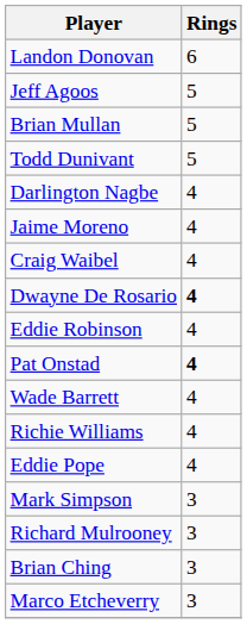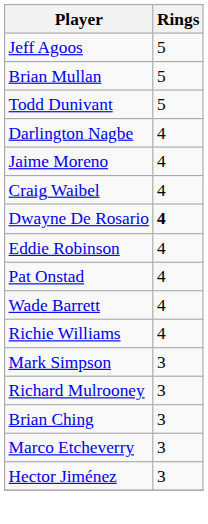- row: Landon Donovan | 6
Pat Onstad | Rings: bold -> normal
- row: Eddie Pope | 4
+ row: Hector Jiménez | 3
